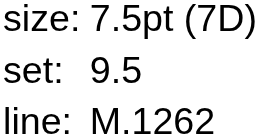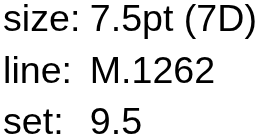rows swapped: set: <-> line:
